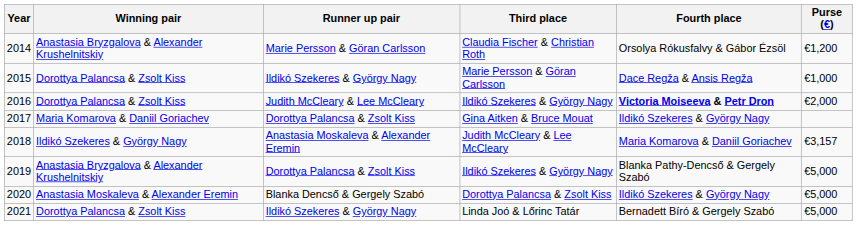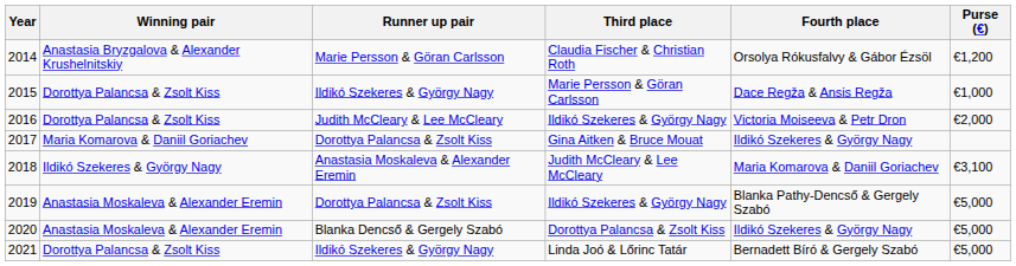2016 | Fourth place: bold -> normal
2018 | Purse (€): €3,157 -> €3,100
2019 | Winning pair: Anastasia Bryzgalova & Alexander Krushelnitskiy -> Anastasia Moskaleva & Alexander Eremin
